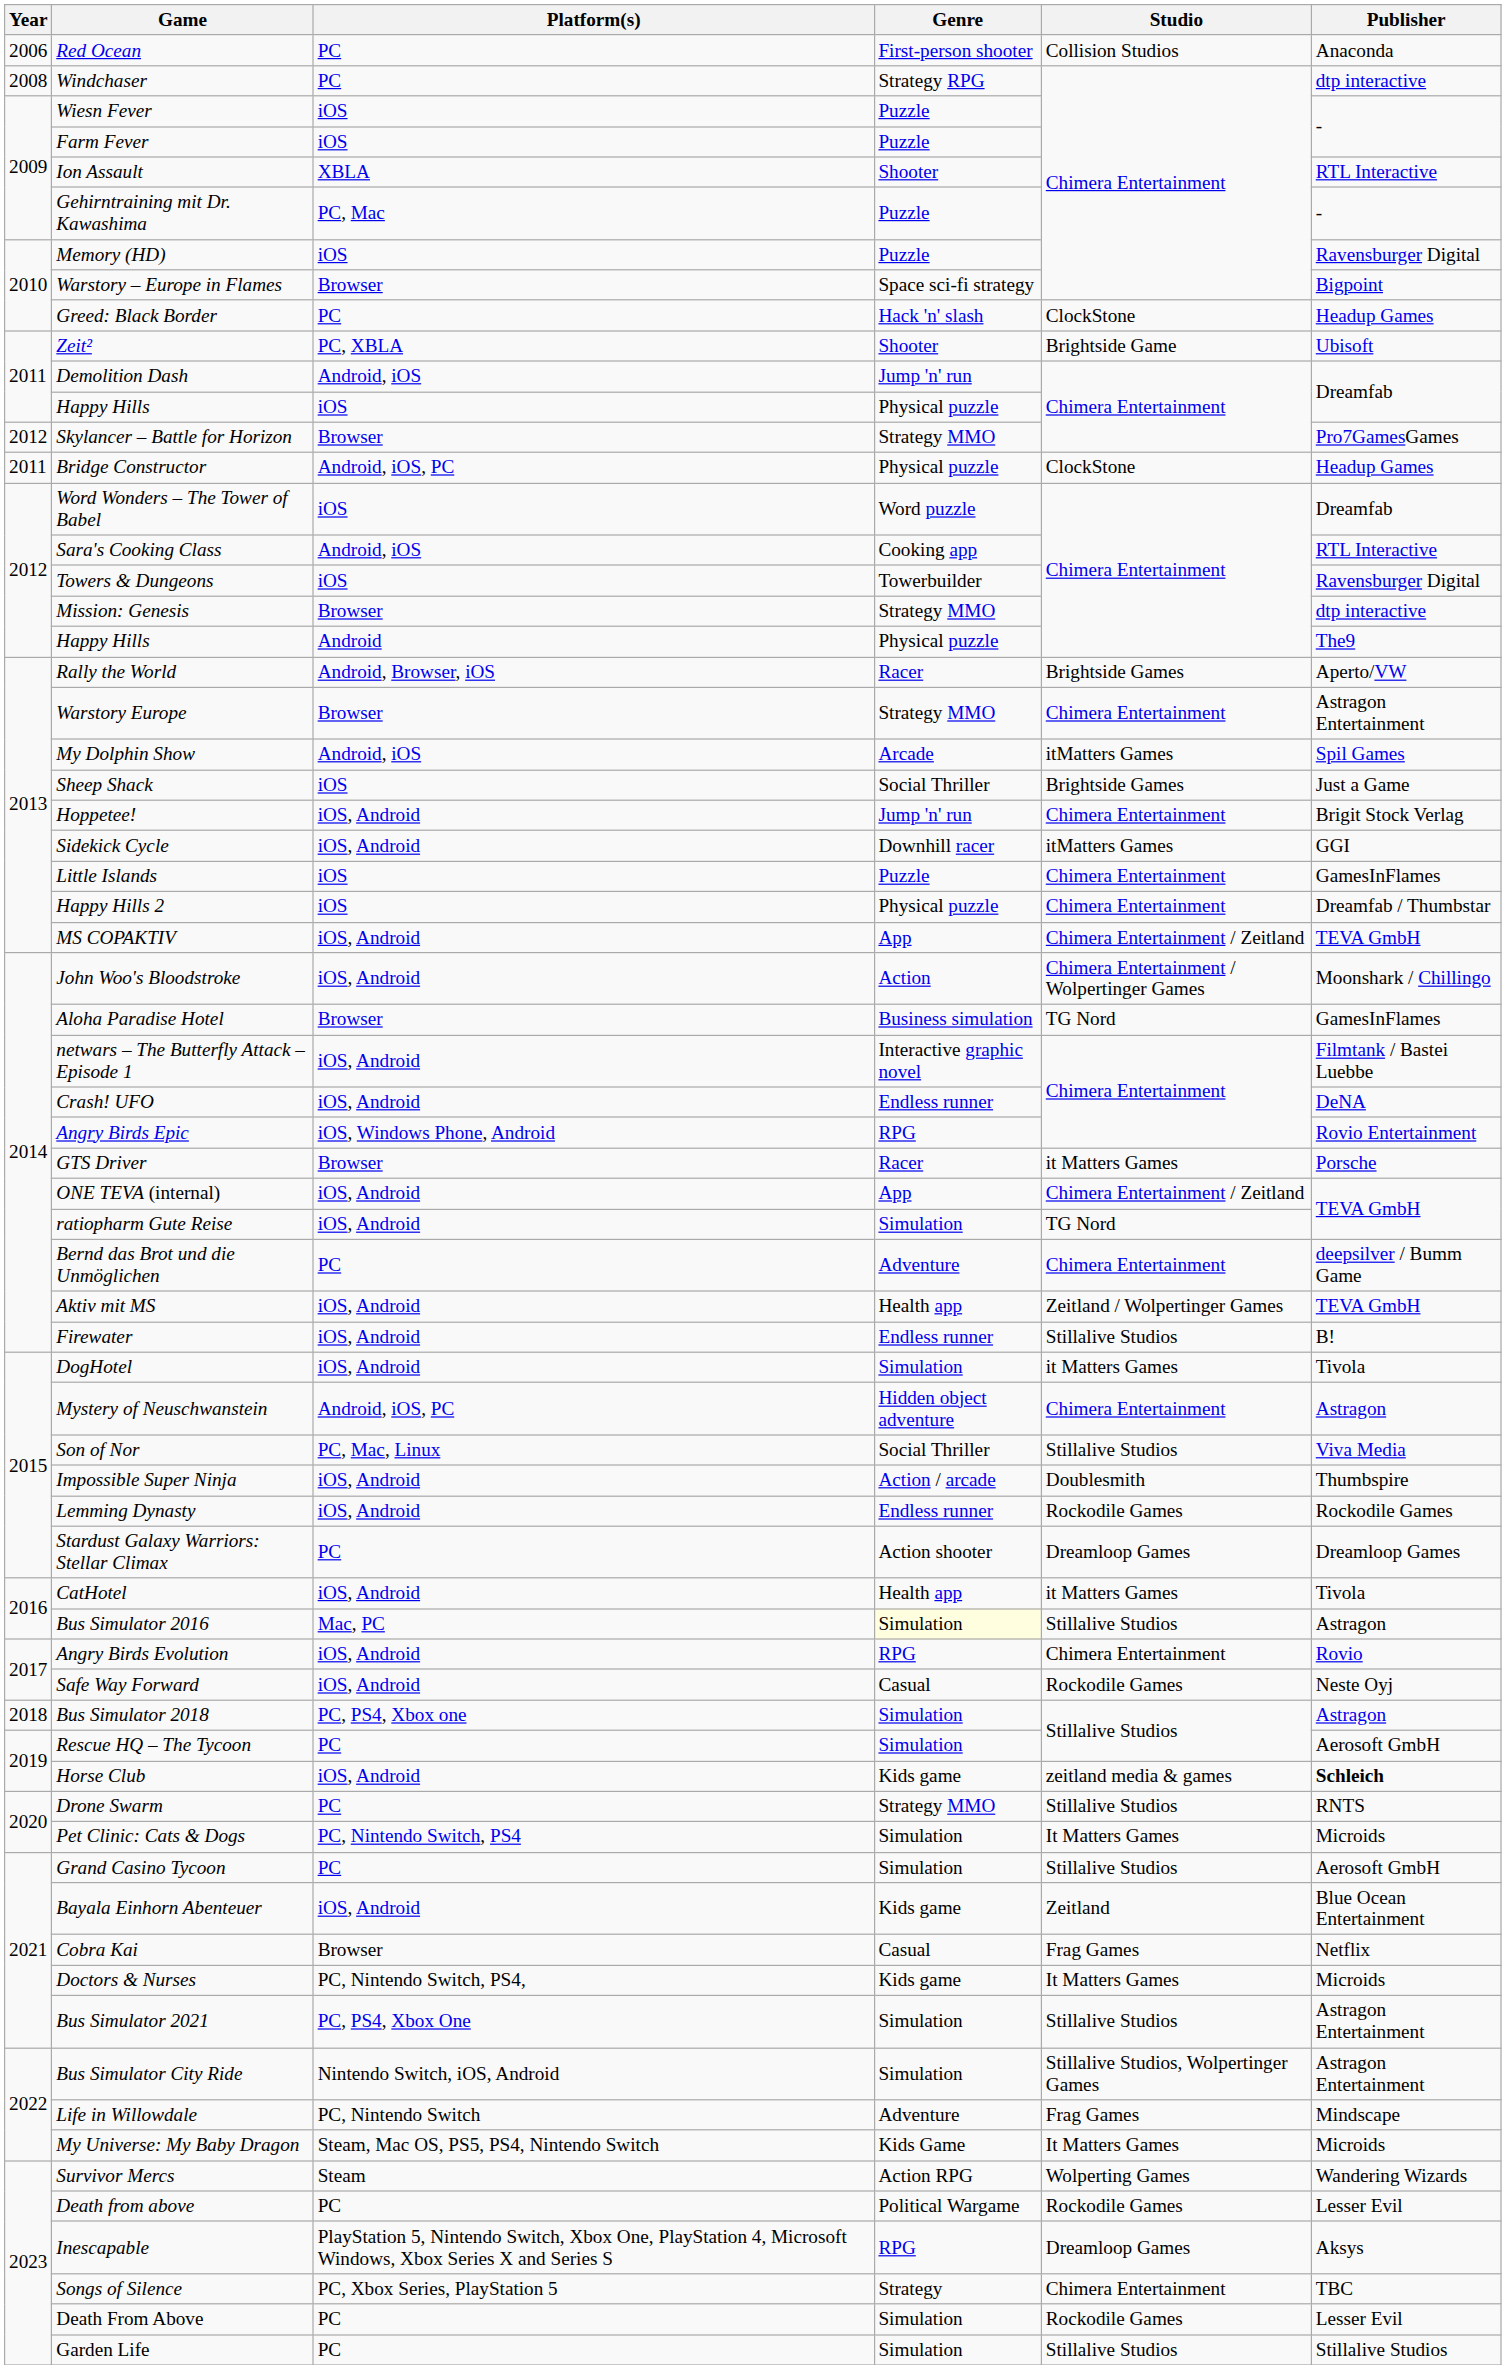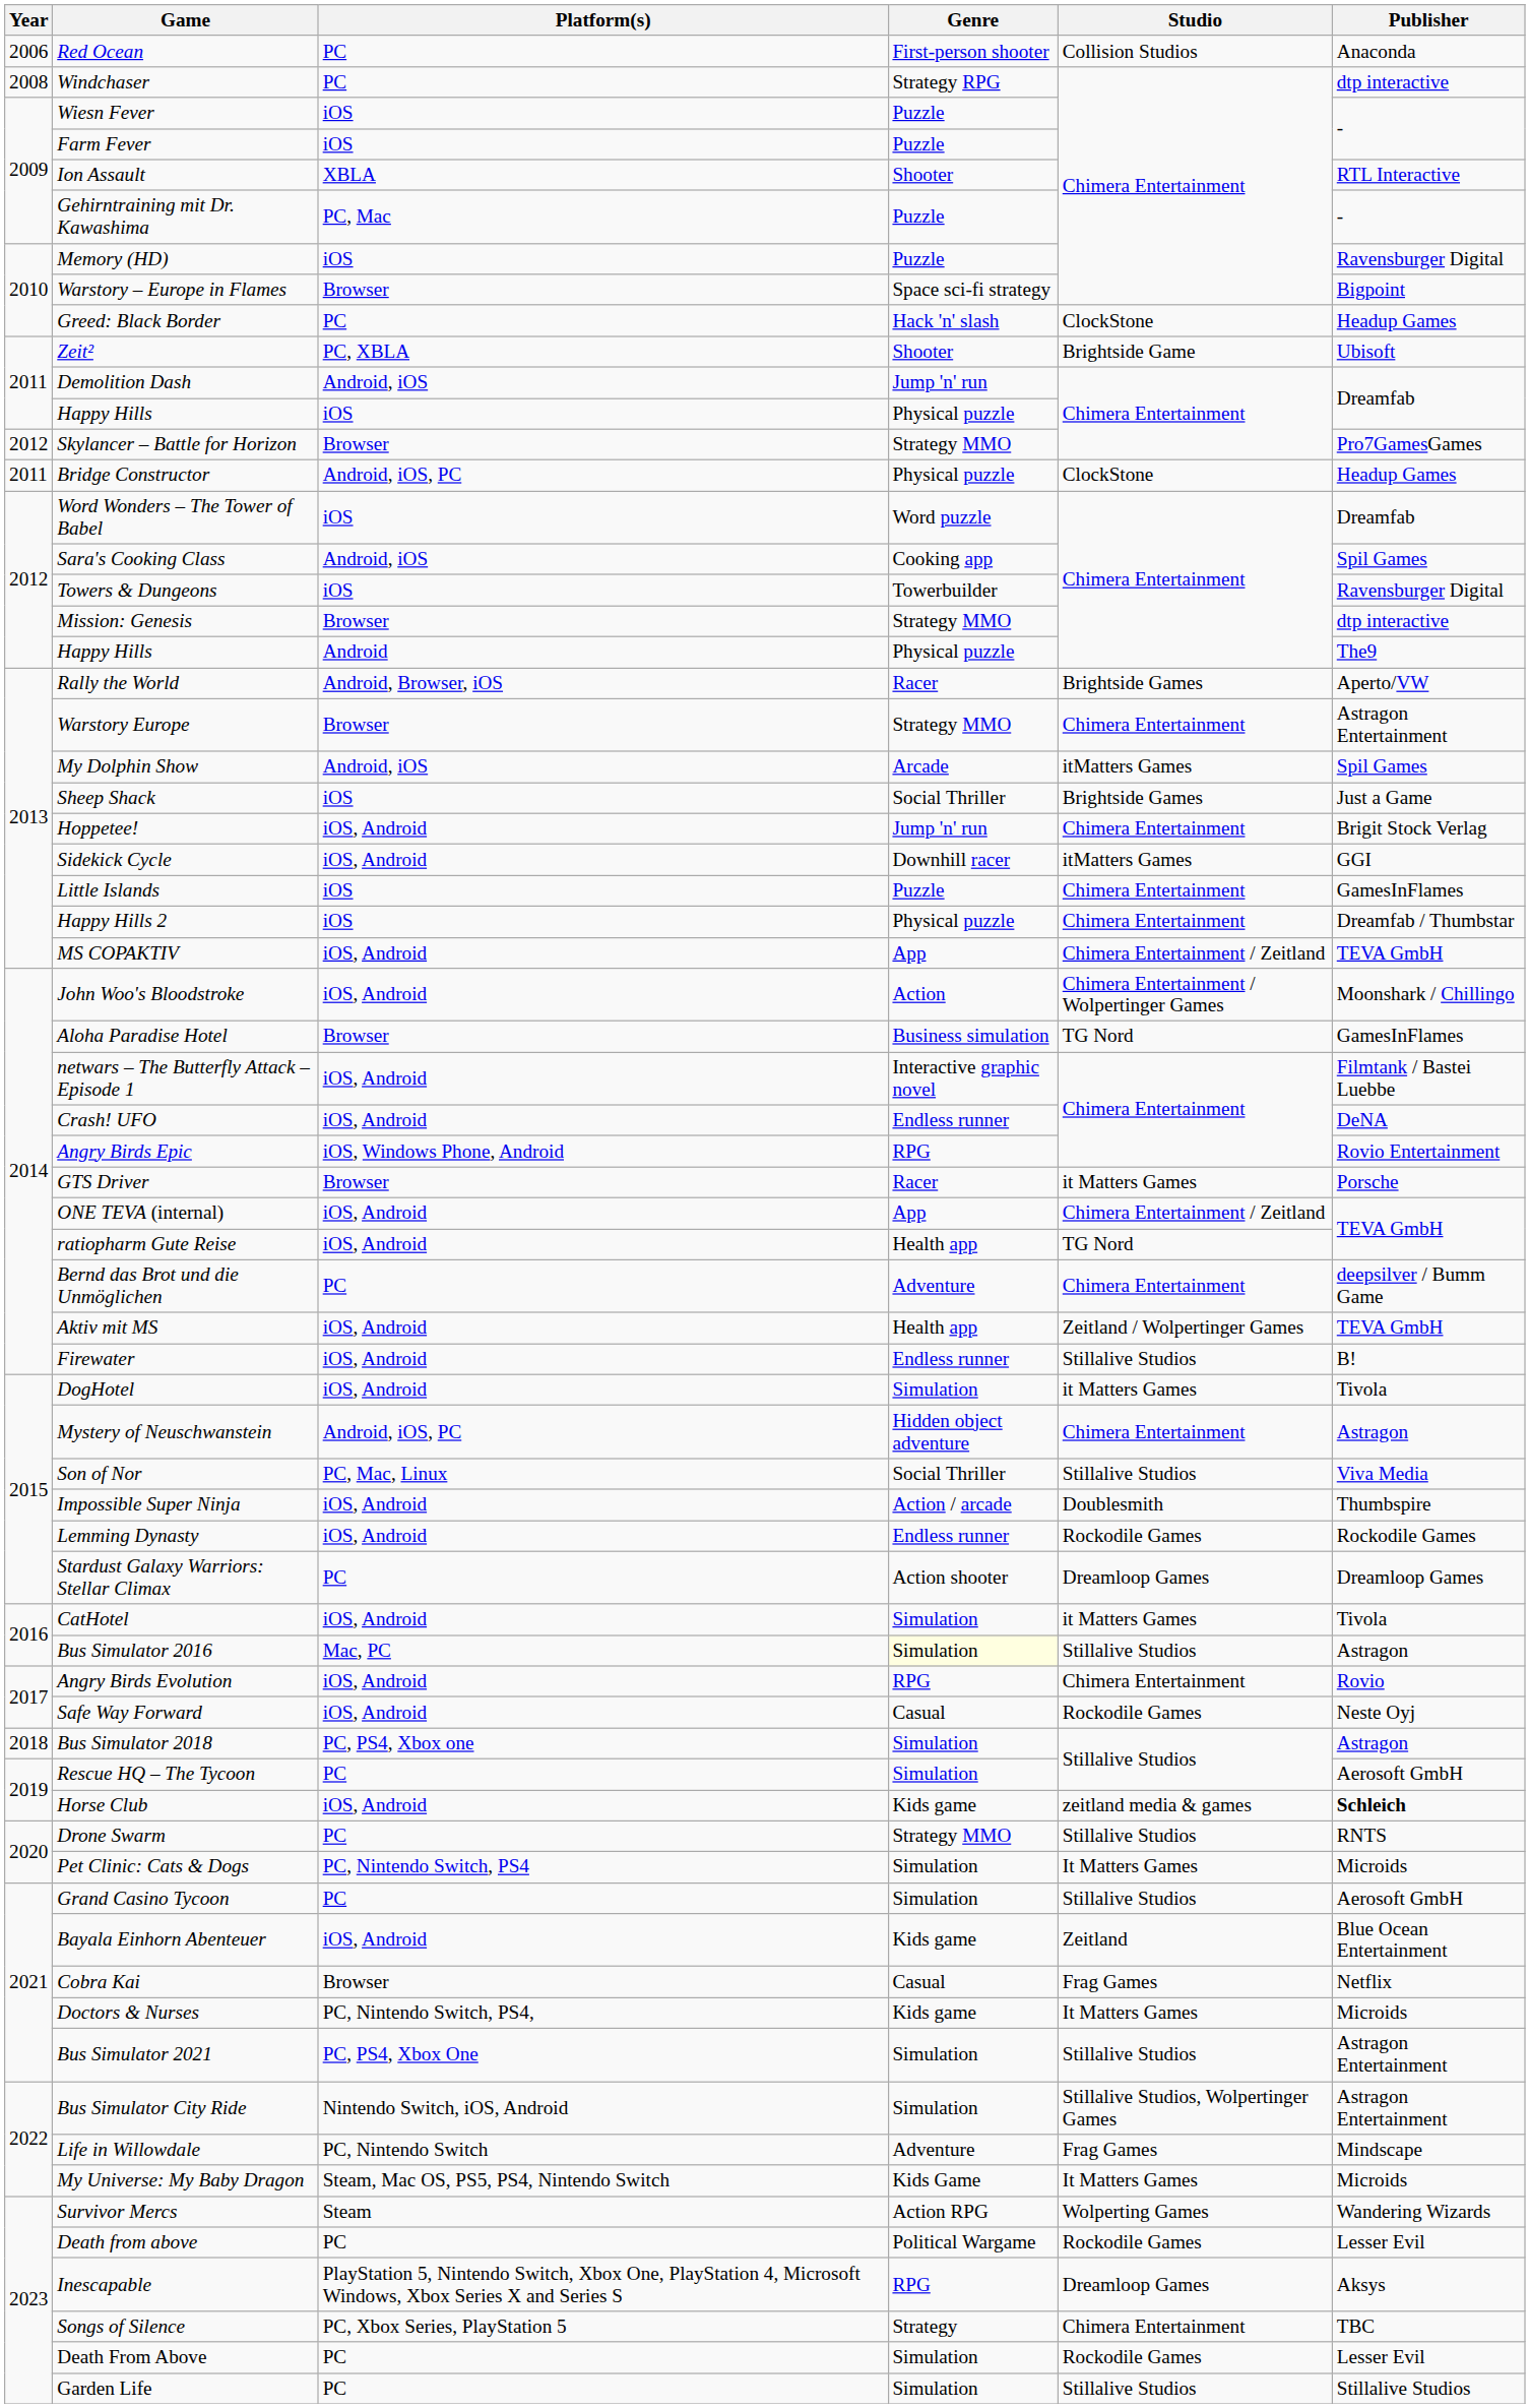Sara's Cooking Class | Publisher: RTL Interactive -> Spil Games
ratiopharm Gute Reise | Genre: Simulation -> Health app
CatHotel | Genre: Health app -> Simulation
